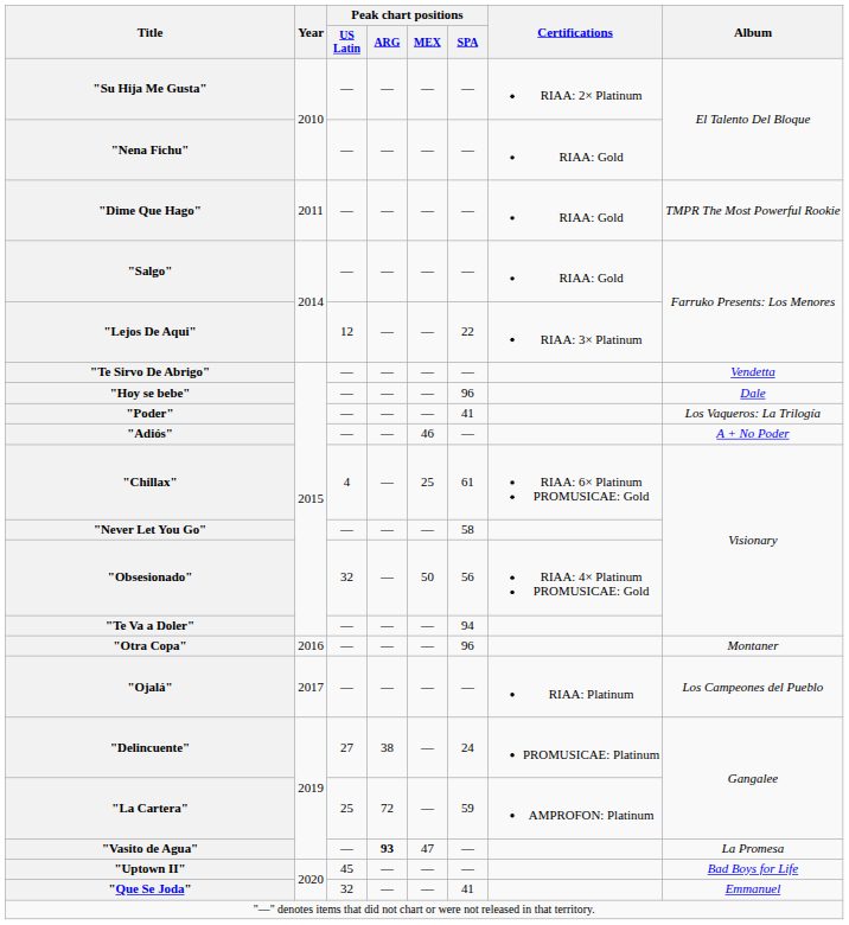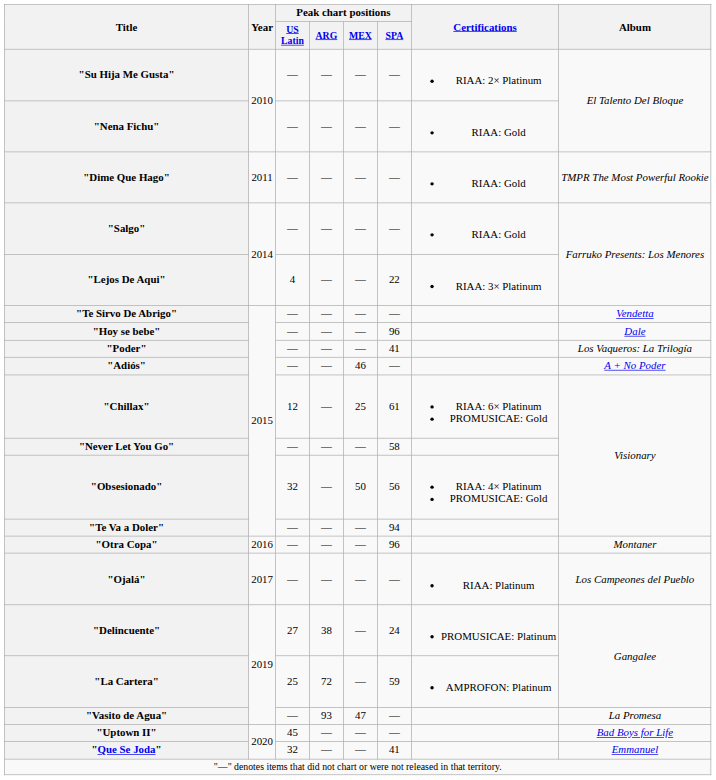"Lejos De Aqui" | Peak chart positions / US Latin: 12 -> 4
"Chillax" | Peak chart positions / US Latin: 4 -> 12
"Vasito de Agua" | Peak chart positions / ARG: bold -> normal
